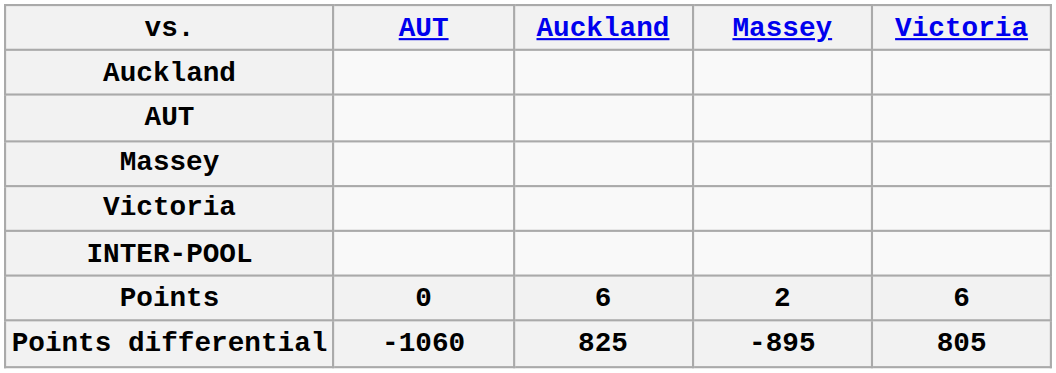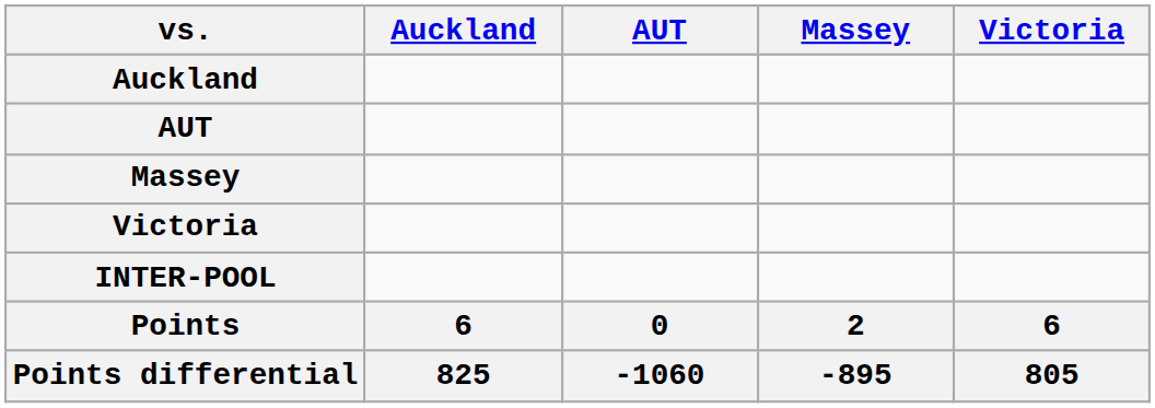columns swapped: Auckland <-> AUT
